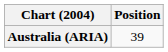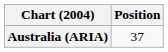Australia (ARIA) | Position: 39 -> 37
